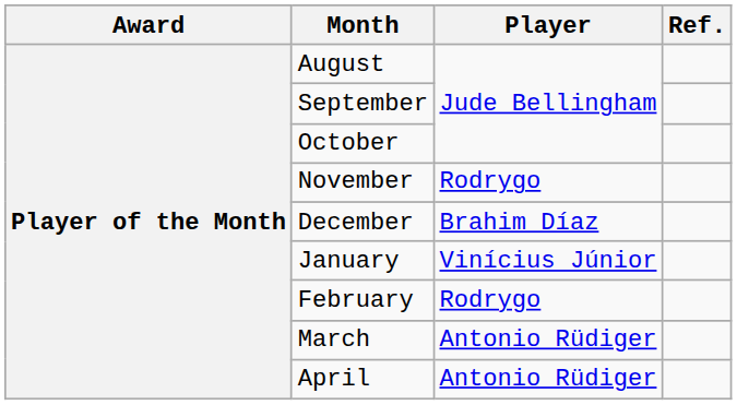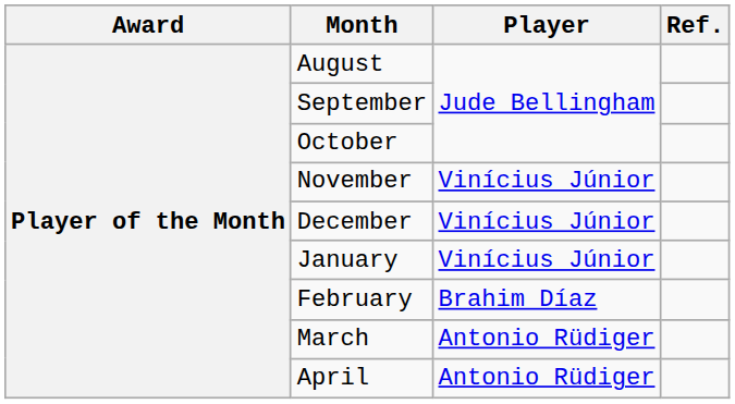November | Player: Rodrygo -> Vinícius Júnior
December | Player: Brahim Díaz -> Vinícius Júnior
February | Player: Rodrygo -> Brahim Díaz
